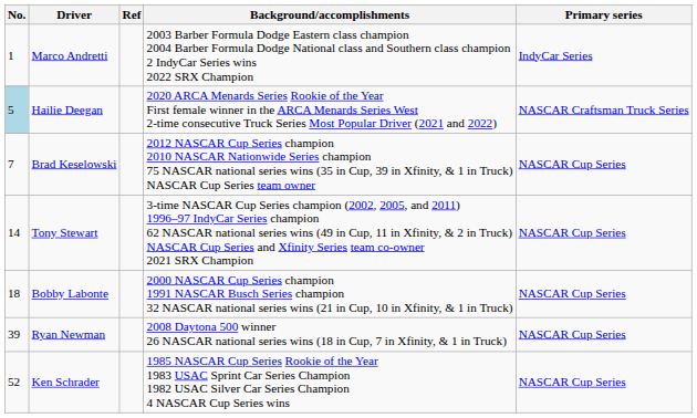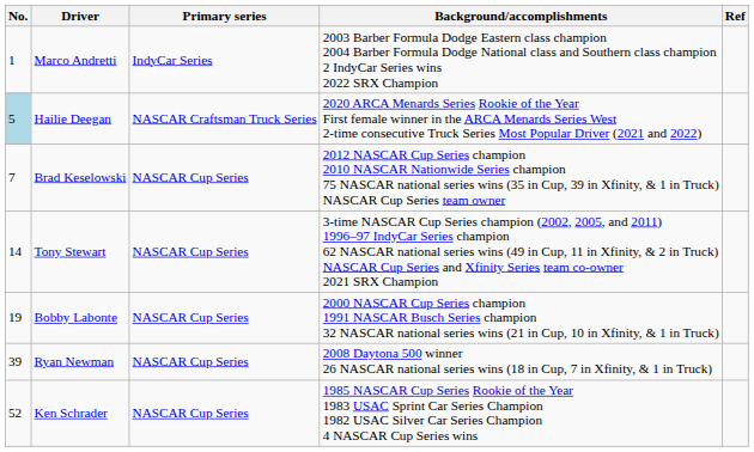columns swapped: Primary series <-> Ref
Bobby Labonte | No.: 18 -> 19
